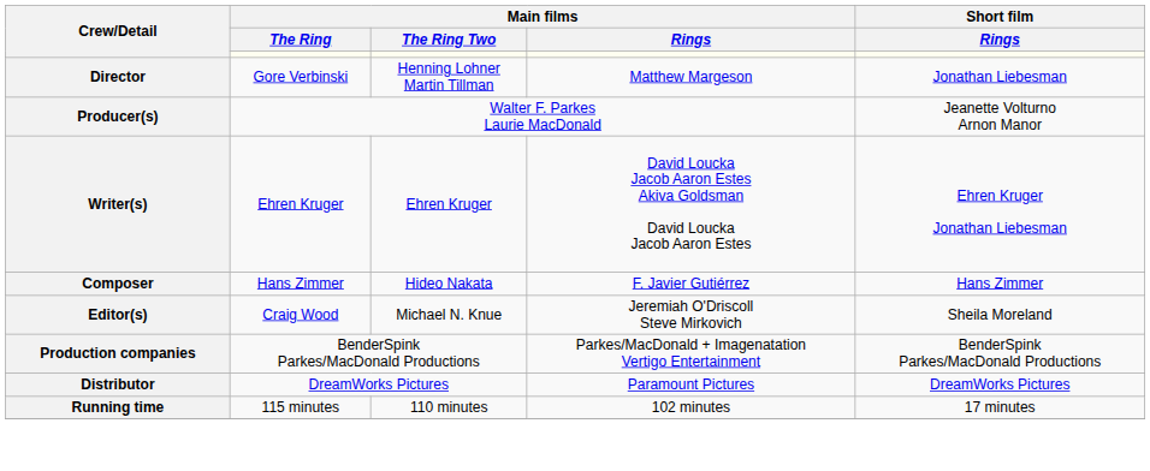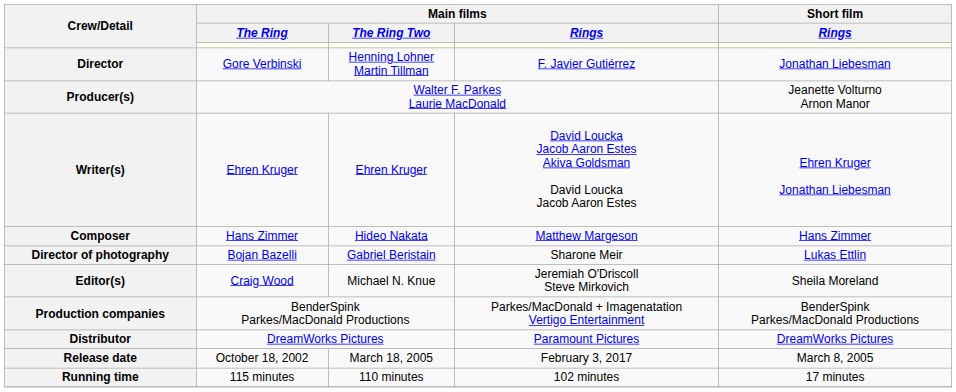Director | Main films / Rings: Matthew Margeson -> F. Javier Gutiérrez
Composer | Main films / Rings: F. Javier Gutiérrez -> Matthew Margeson
+ row: Director of photography | Bojan Bazelli | Gabriel Beristain | Sharone Meir | Lukas Ettlin
+ row: Release date | October 18, 2002 | March 18, 2005 | February 3, 2017 | March 8, 2005
